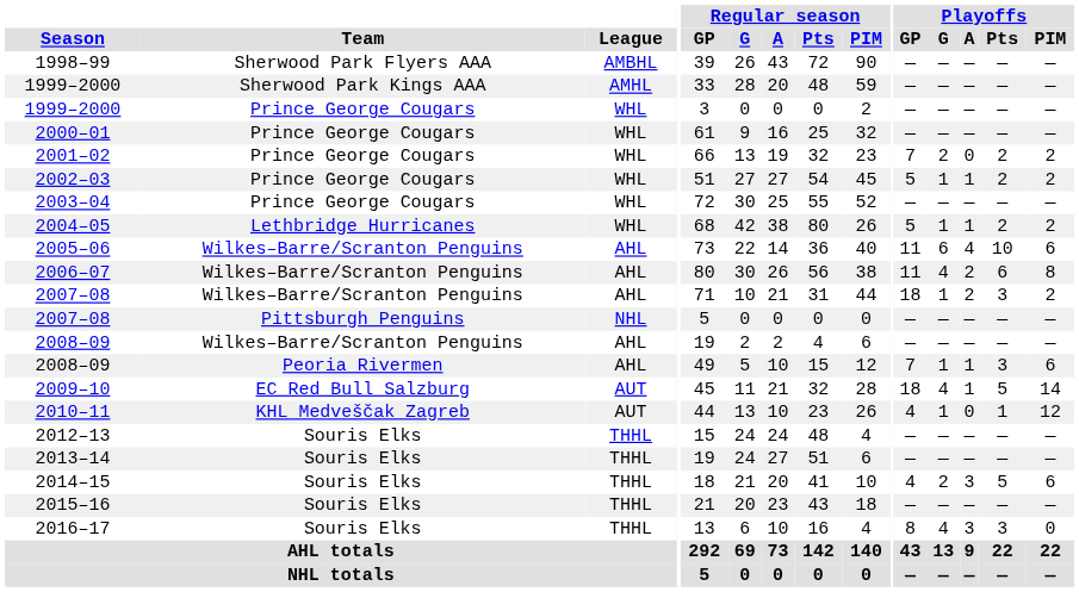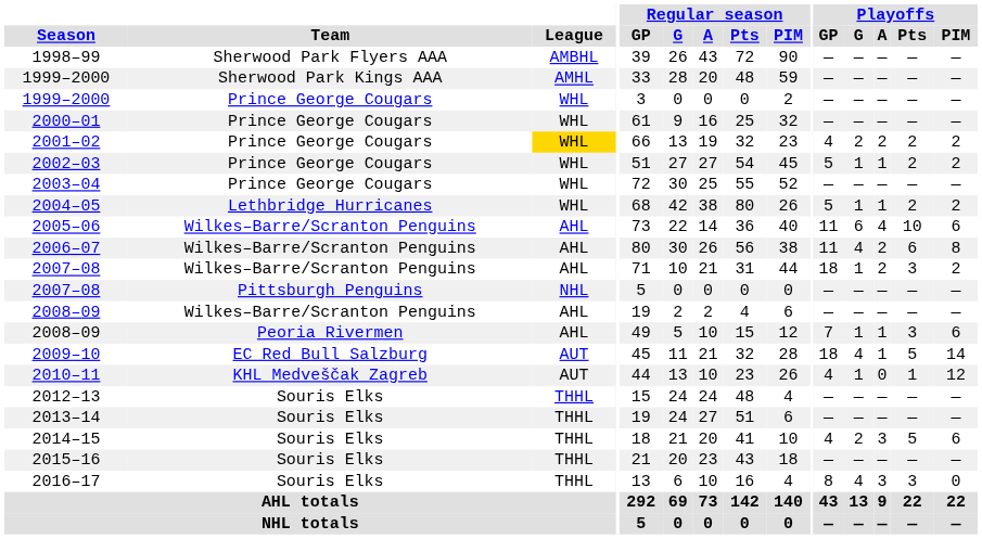2001–02 | League: no background -> gold background
2001–02 | Playoffs / GP: 7 -> 4
2001–02 | Playoffs / A: 0 -> 2
